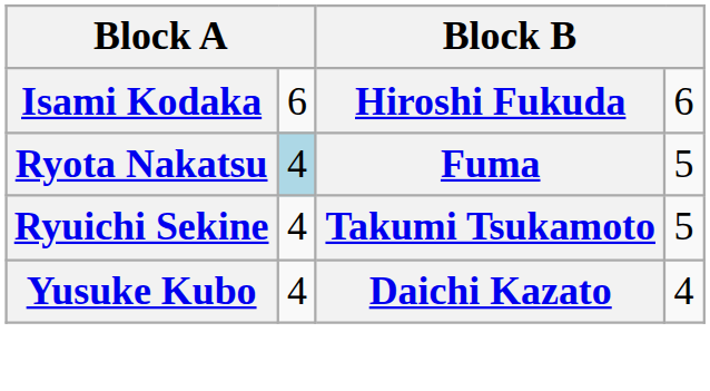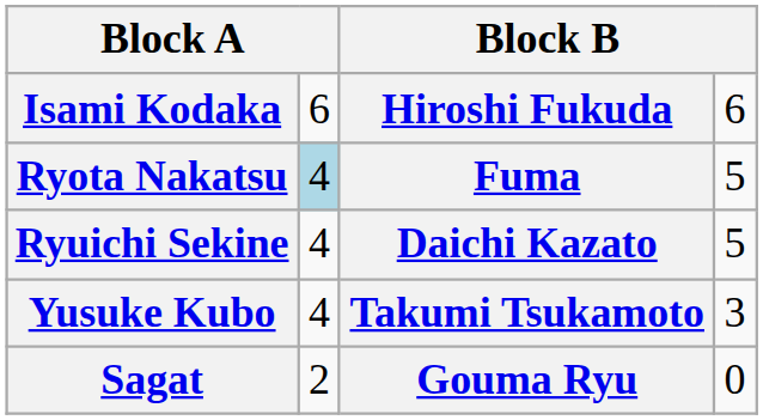Ryuichi Sekine | column 3: Takumi Tsukamoto -> Daichi Kazato
Yusuke Kubo | column 3: Daichi Kazato -> Takumi Tsukamoto
Yusuke Kubo | column 4: 4 -> 3
+ row: Sagat | 2 | Gouma Ryu | 0
